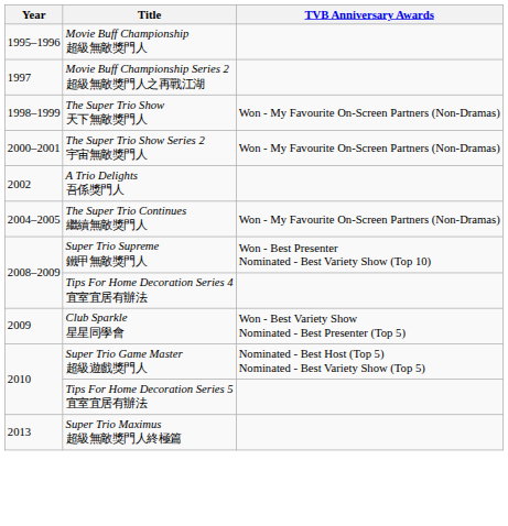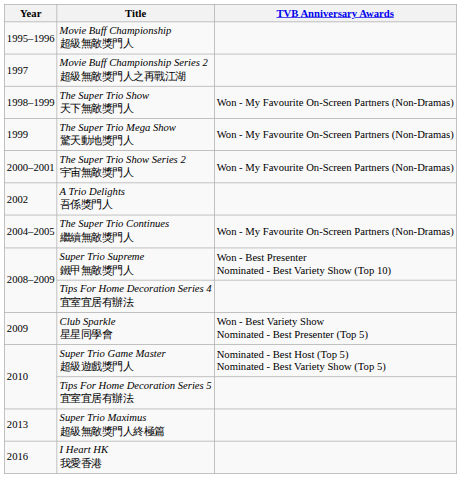+ row: 1999 | The Super Trio Mega Show 驚天動地獎門人 | Won - My Favourite On-Screen Partners (Non-Dramas)
+ row: 2016 | I Heart HK 我愛香港
